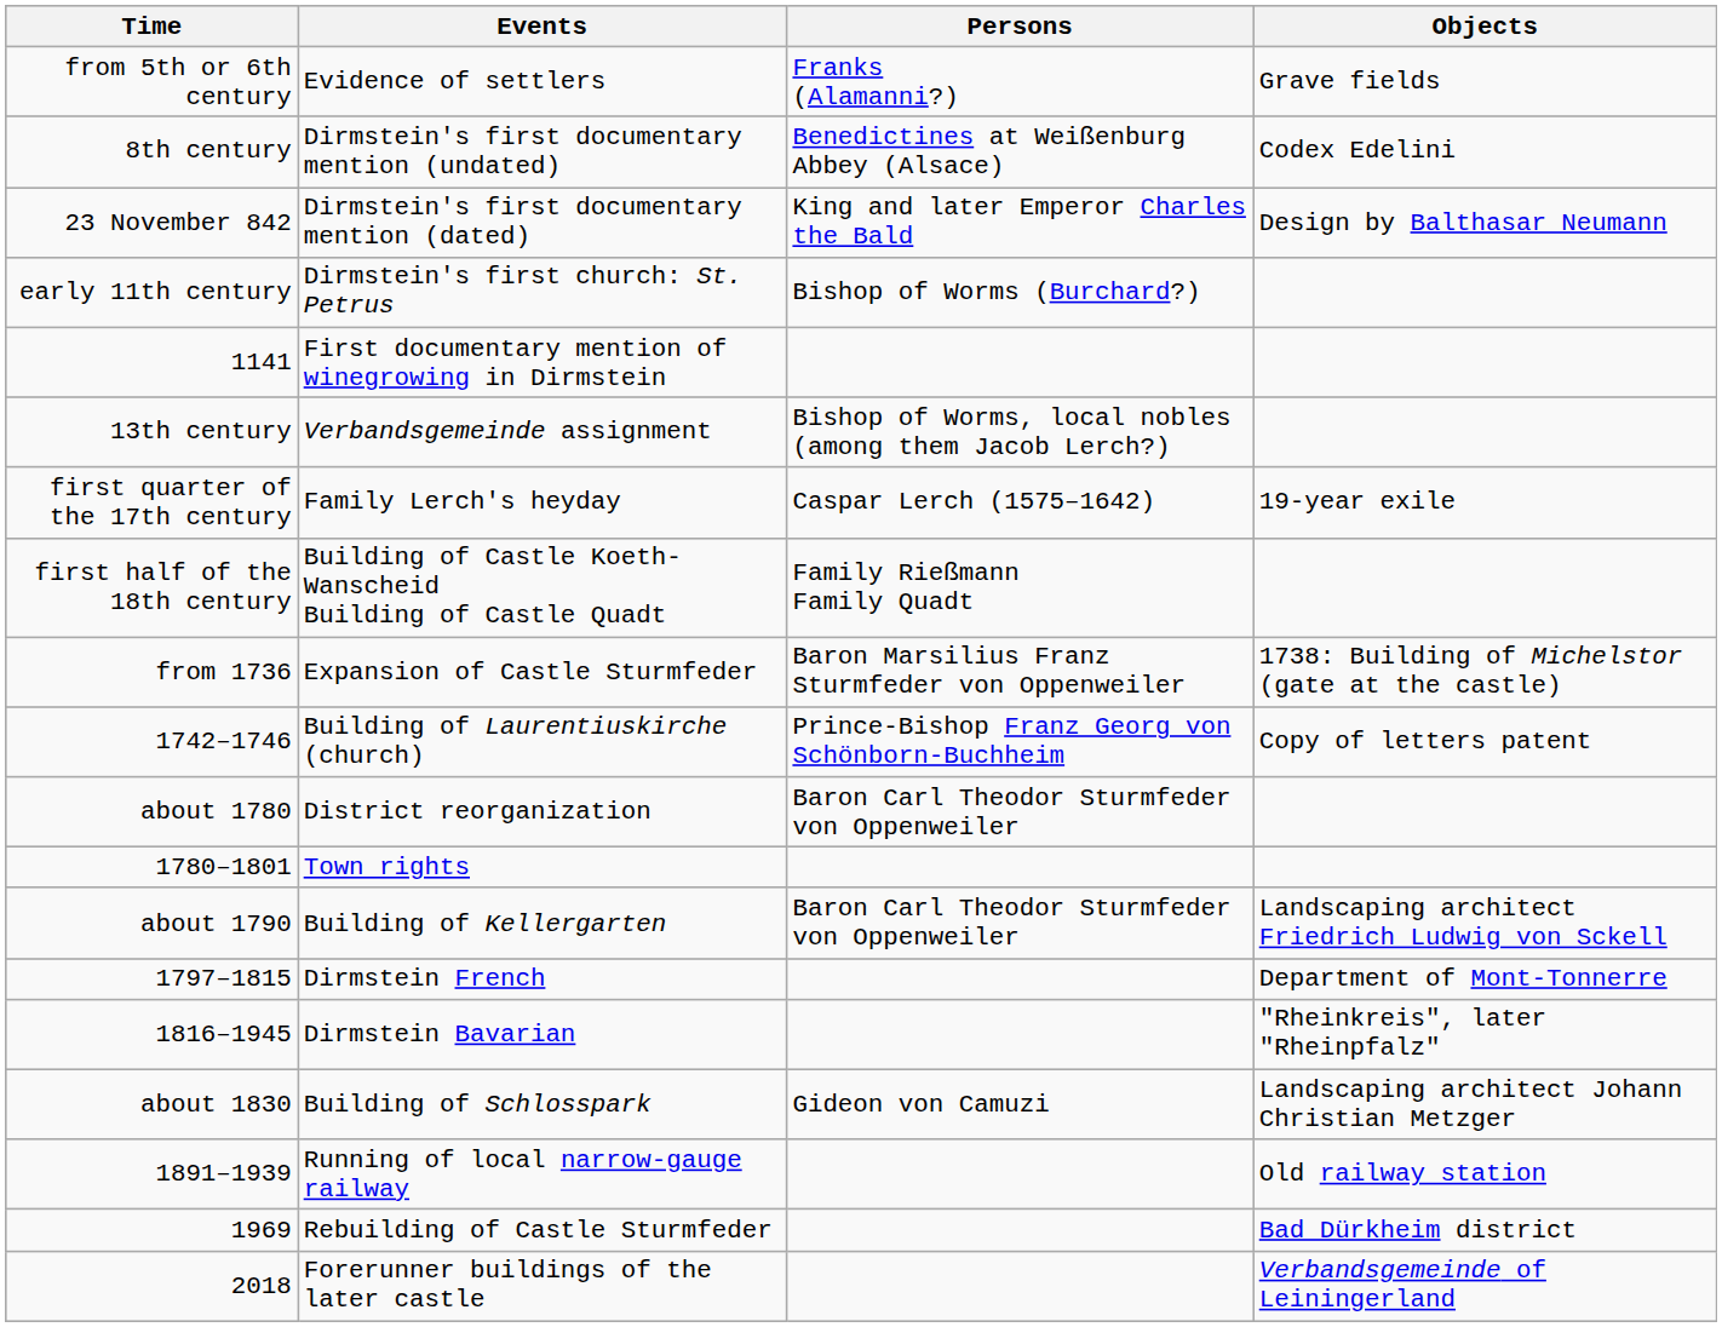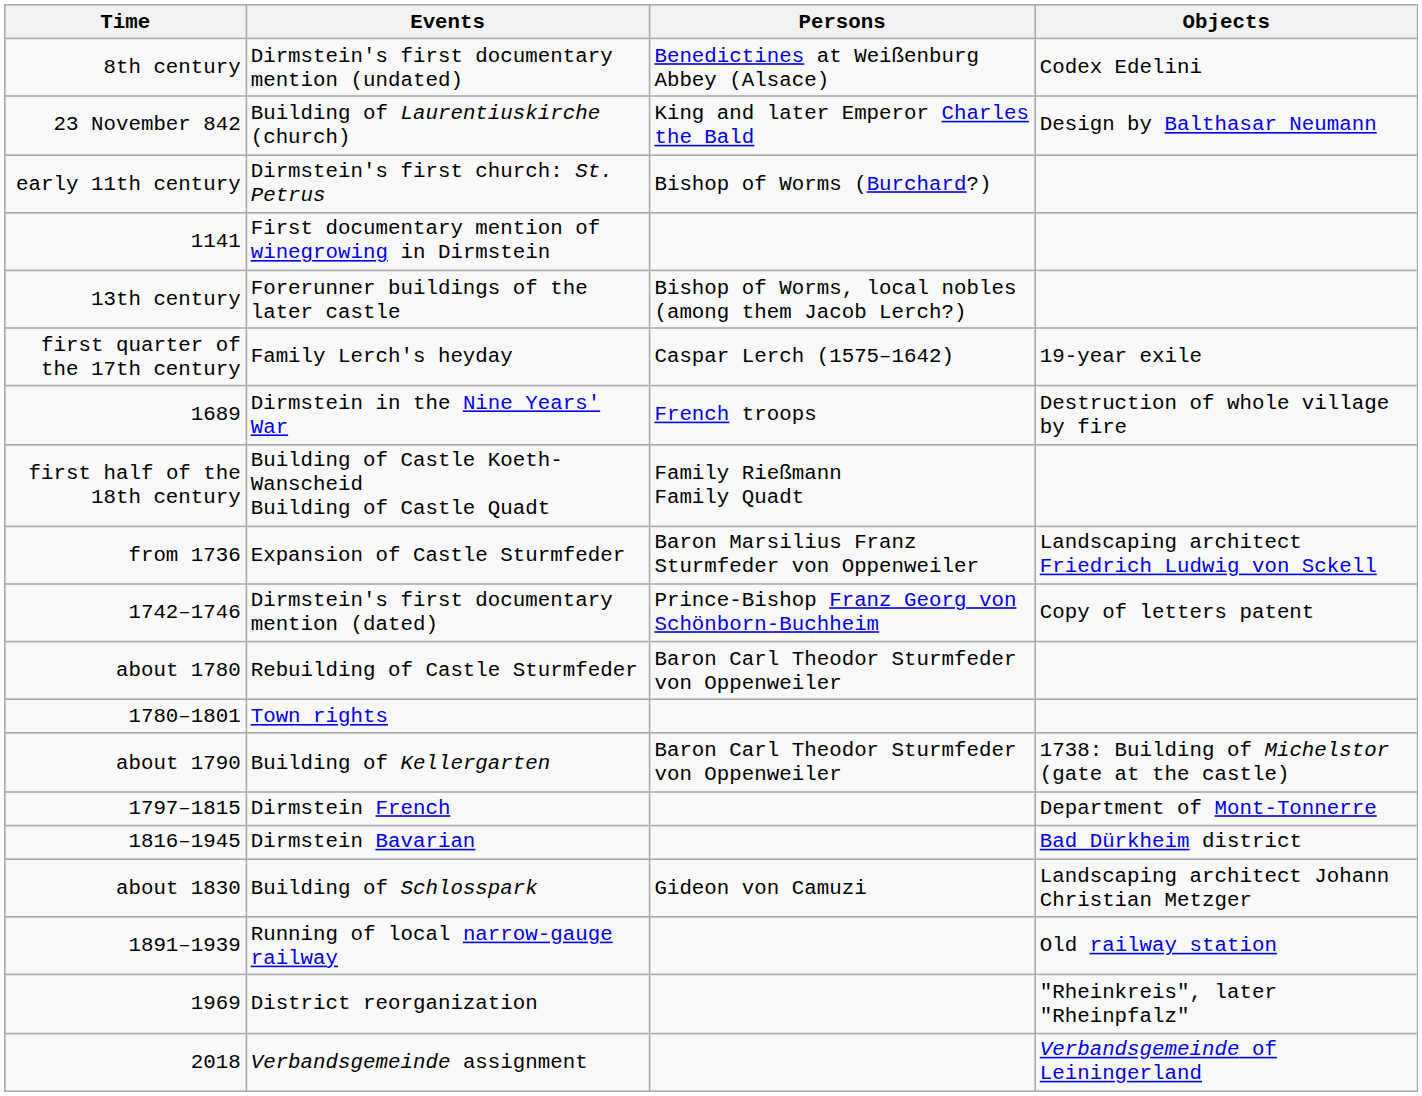- row: from 5th or 6th century | Evidence of settlers | Franks (Alamanni?) | Grave fields
23 November 842 | Events: Dirmstein's first documentary mention (dated) -> Building of Laurentiuskirche (church)
13th century | Events: Verbandsgemeinde assignment -> Forerunner buildings of the later castle
+ row: 1689 | Dirmstein in the Nine Years' War | French troops | Destruction of whole village by fire
from 1736 | Objects: 1738: Building of Michelstor (gate at the castle) -> Landscaping architect Friedrich Ludwig von Sckell
1742–1746 | Events: Building of Laurentiuskirche (church) -> Dirmstein's first documentary mention (dated)
about 1780 | Events: District reorganization -> Rebuilding of Castle Sturmfeder
about 1790 | Objects: Landscaping architect Friedrich Ludwig von Sckell -> 1738: Building of Michelstor (gate at the castle)
1816–1945 | Objects: "Rheinkreis", later "Rheinpfalz" -> Bad Dürkheim district
1969 | Events: Rebuilding of Castle Sturmfeder -> District reorganization
1969 | Objects: Bad Dürkheim district -> "Rheinkreis", later "Rheinpfalz"
2018 | Events: Forerunner buildings of the later castle -> Verbandsgemeinde assignment
